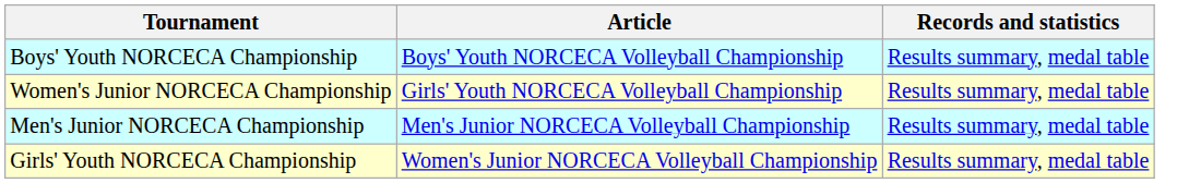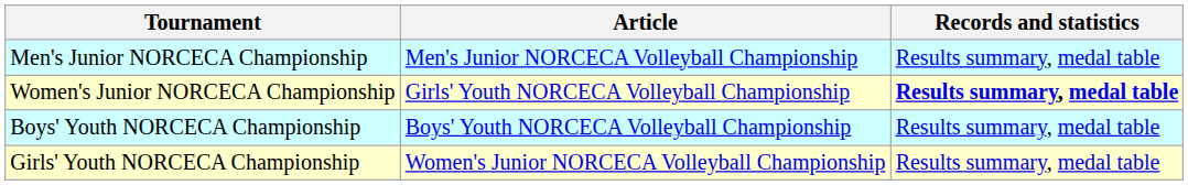rows swapped: Men's Junior NORCECA Championship <-> Boys' Youth NORCECA Championship
Women's Junior NORCECA Championship | Records and statistics: normal -> bold
